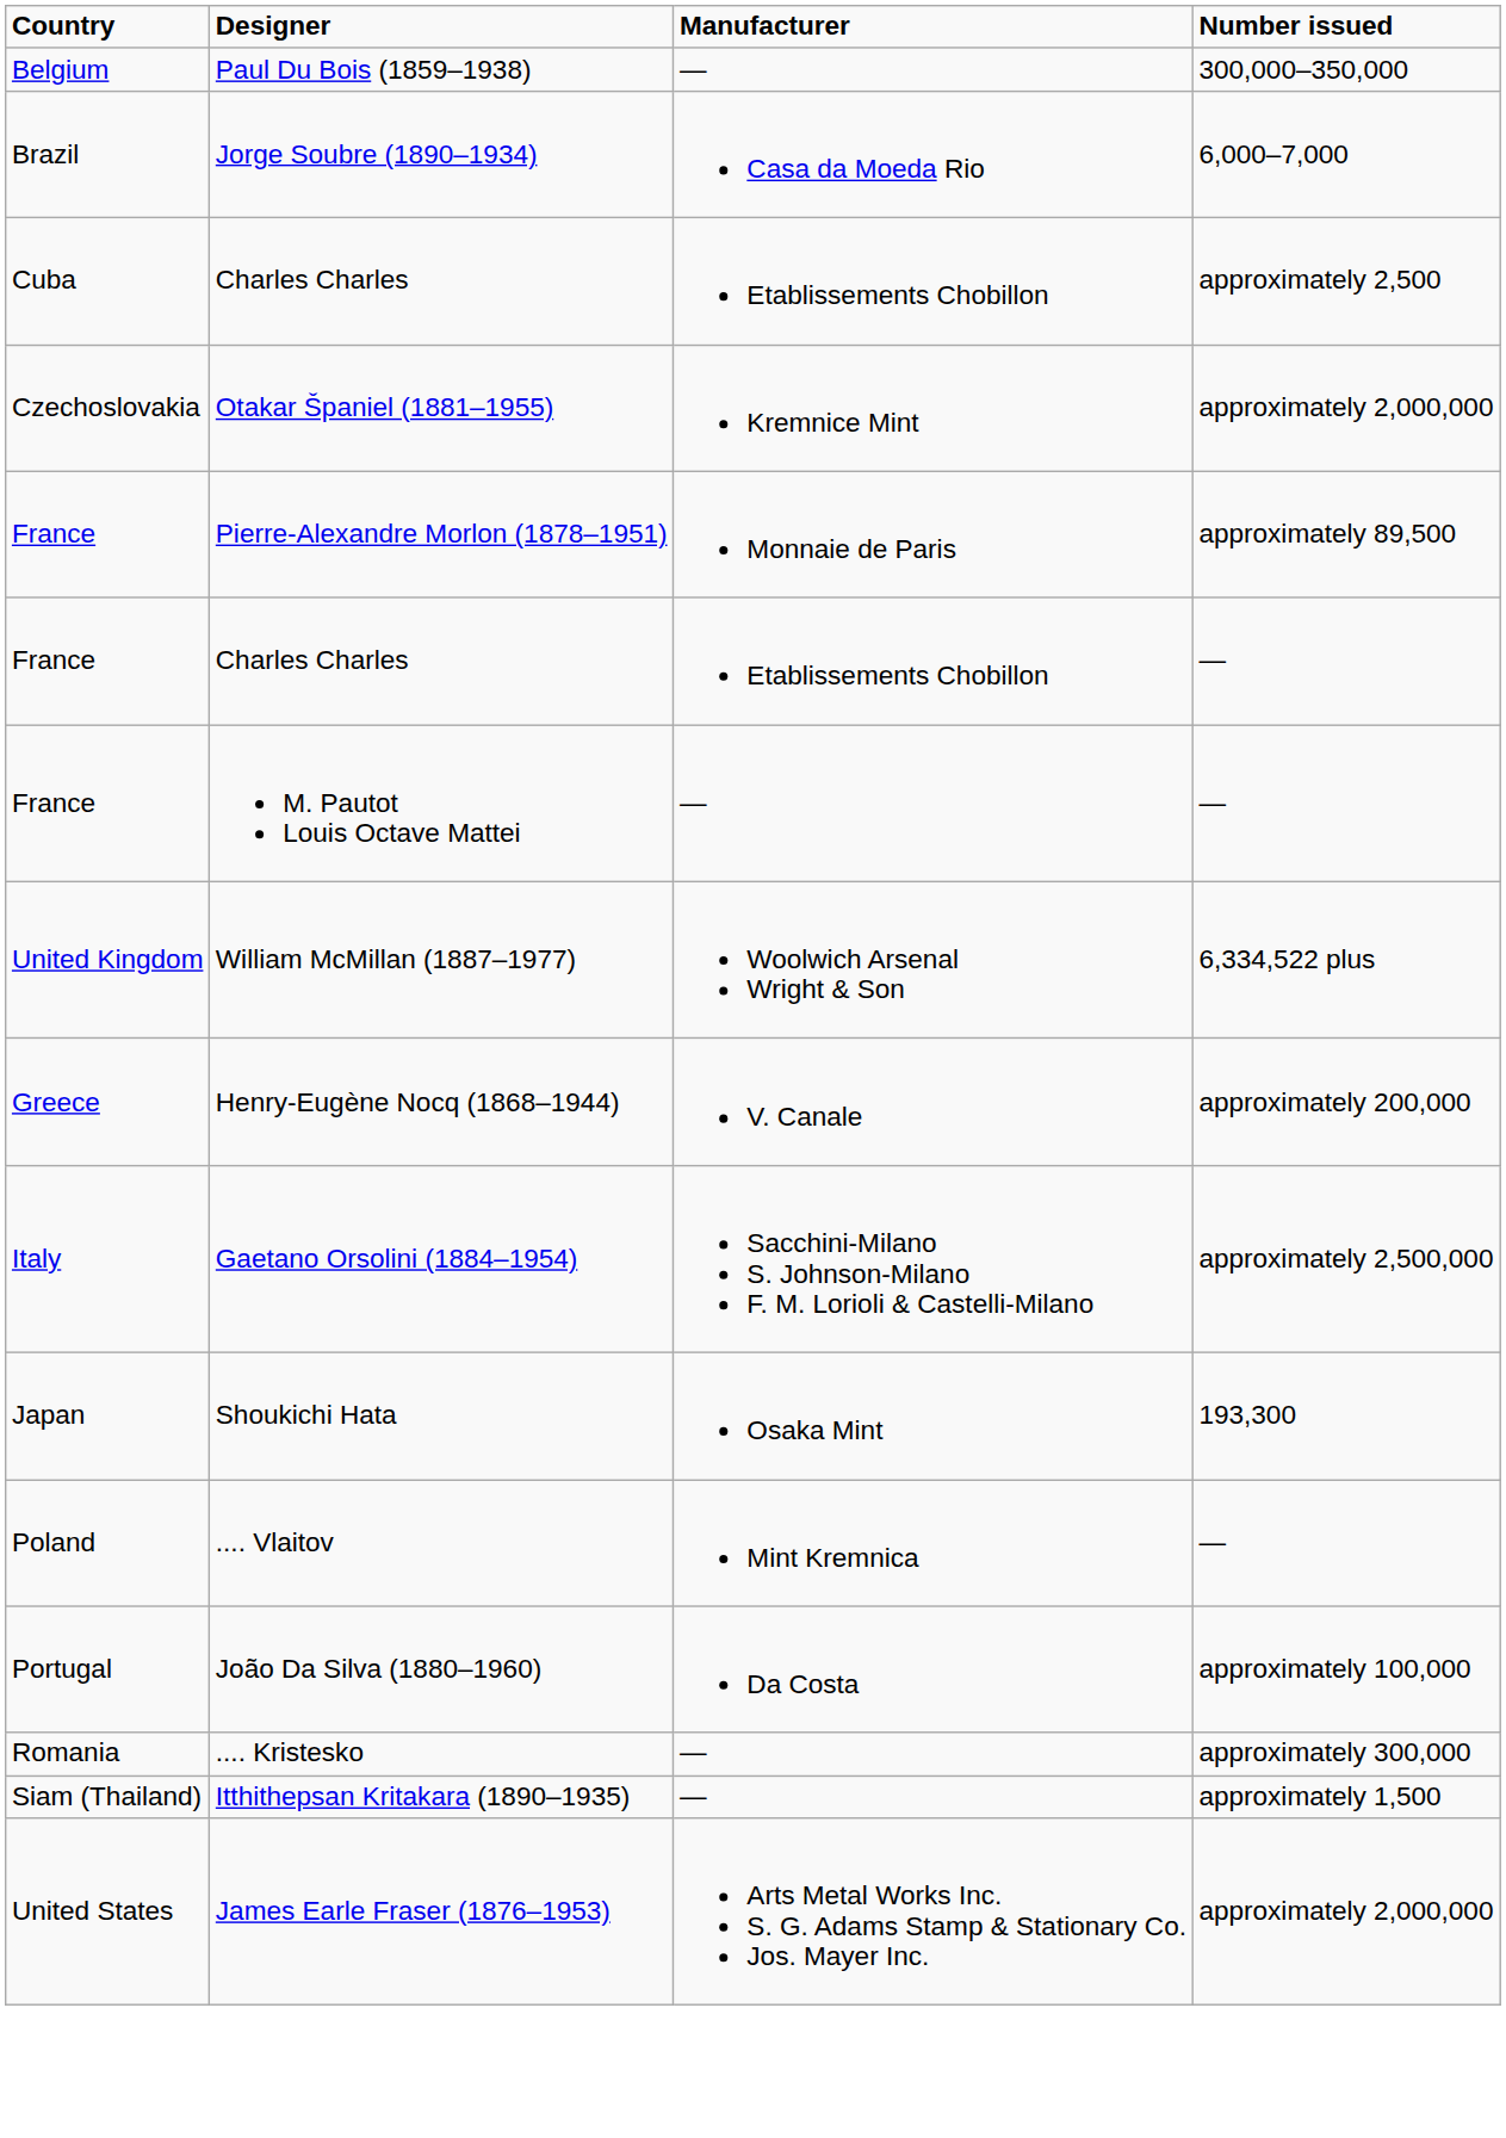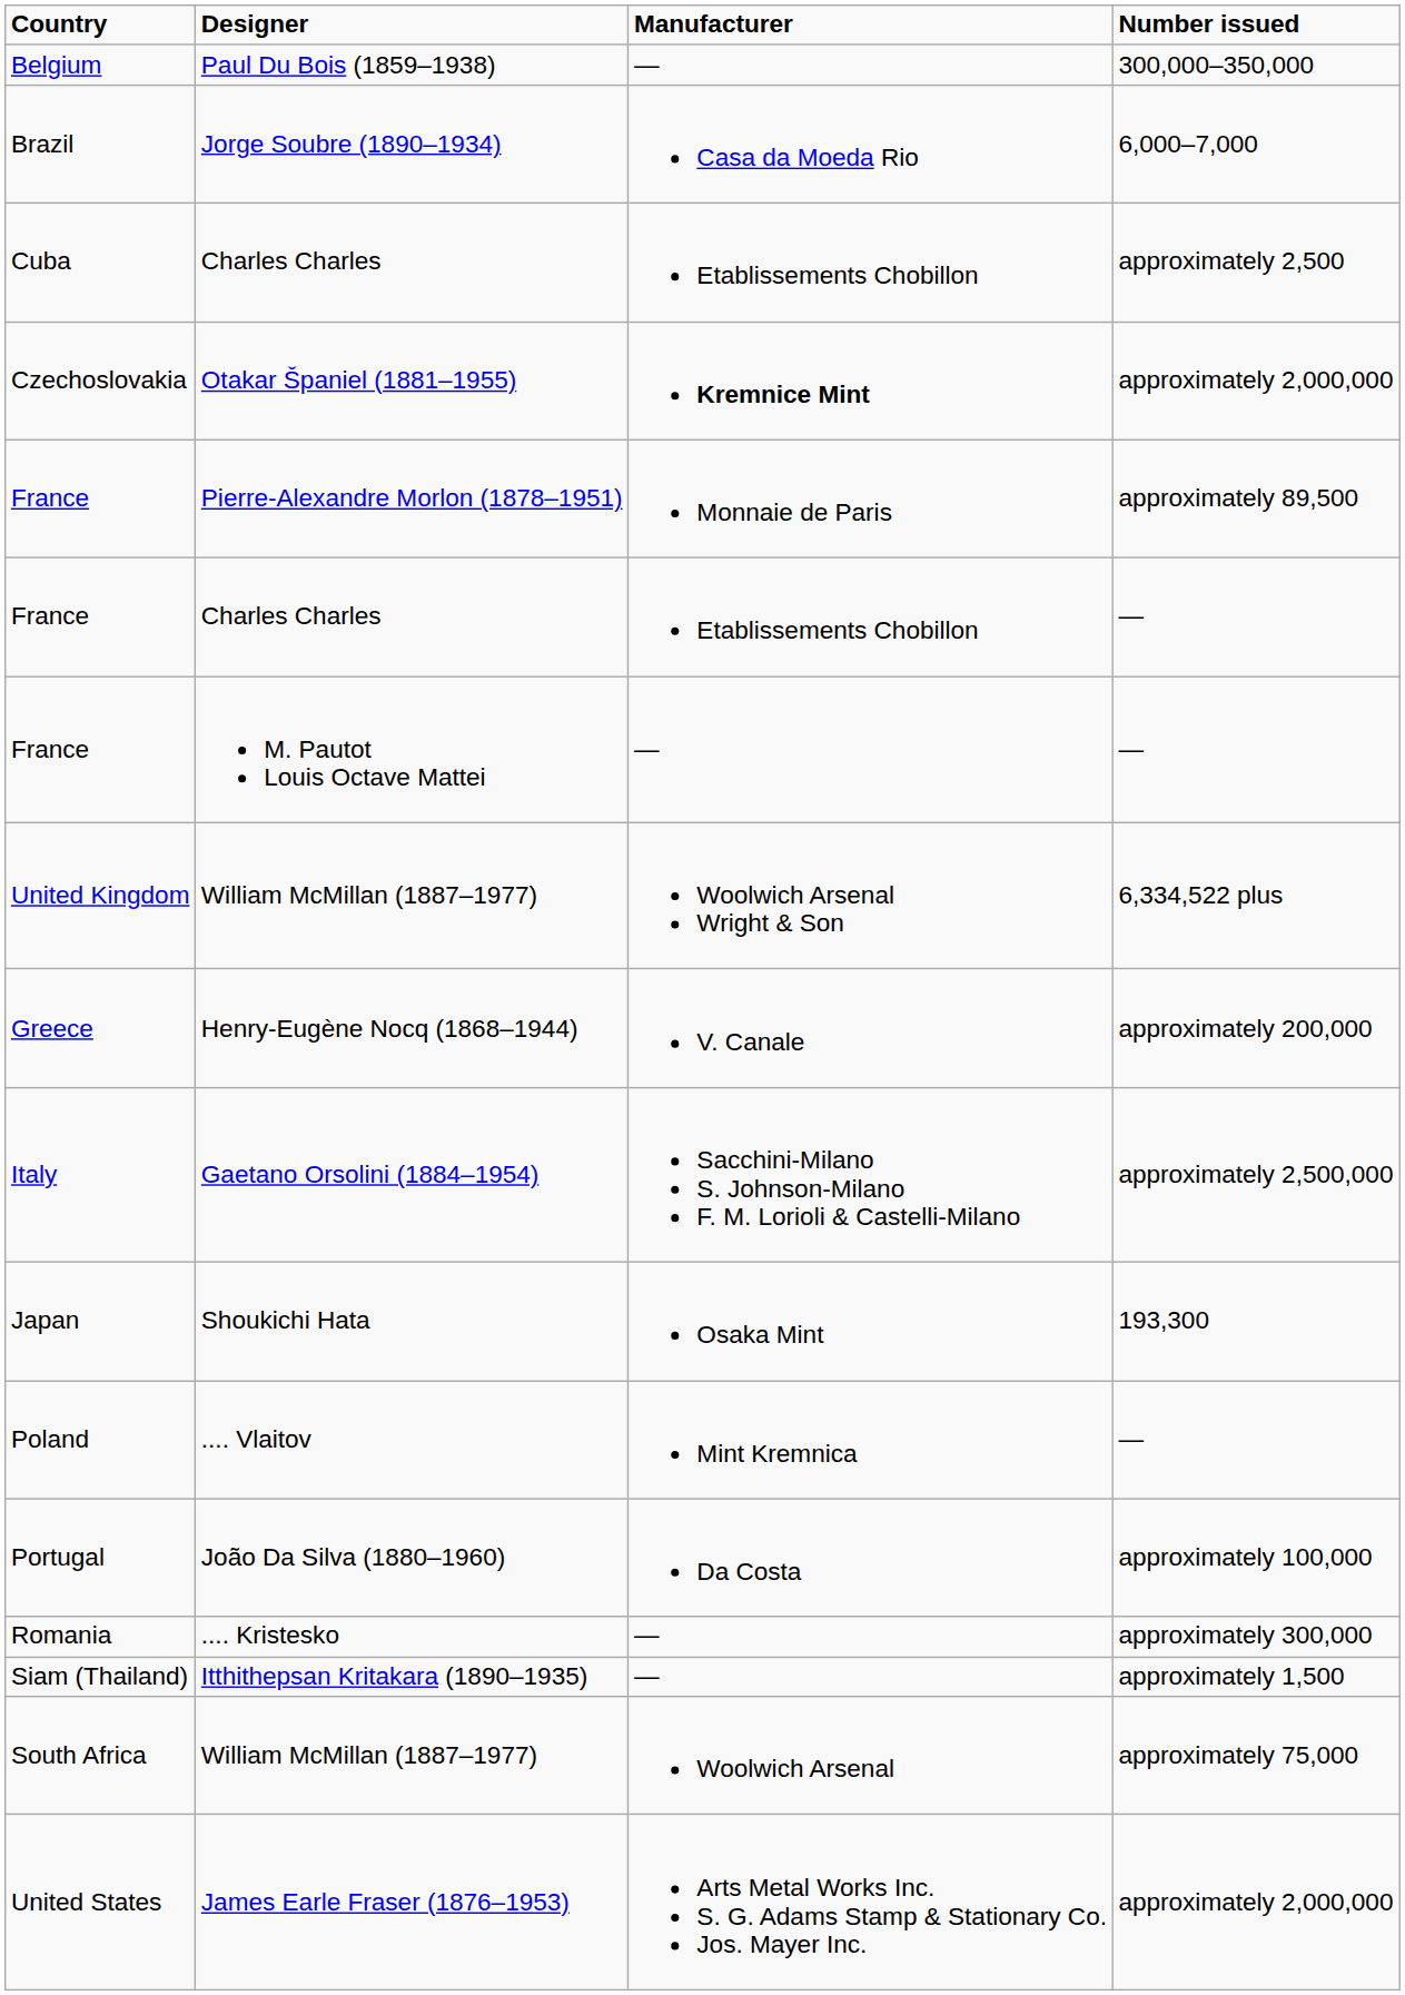Czechoslovakia | Manufacturer: normal -> bold
+ row: South Africa | William McMillan (1887–1977) | Woolwich Arsenal | approximately 75,000
